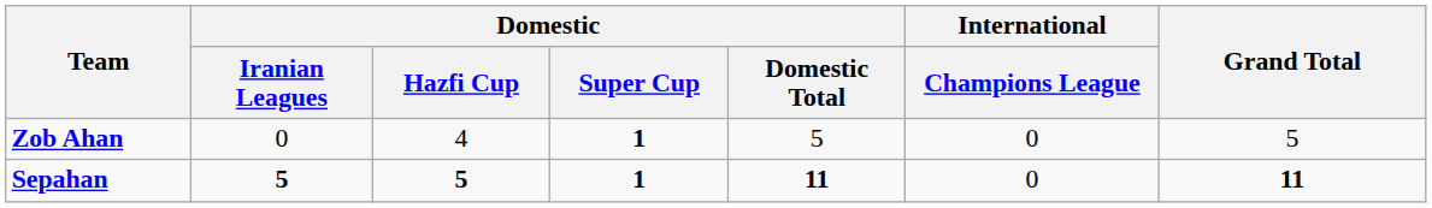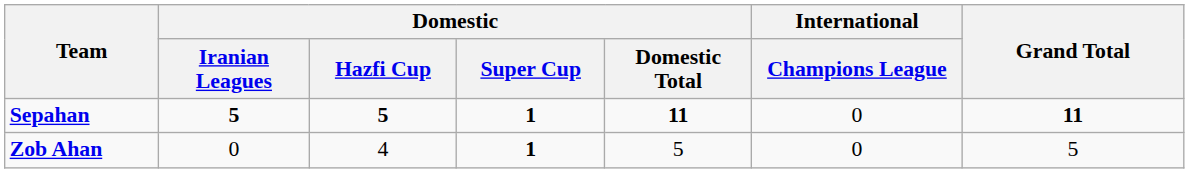rows swapped: Sepahan <-> Zob Ahan
